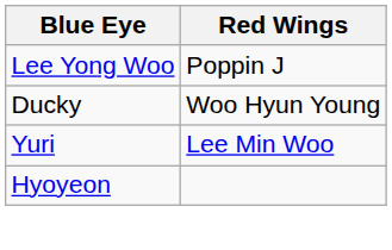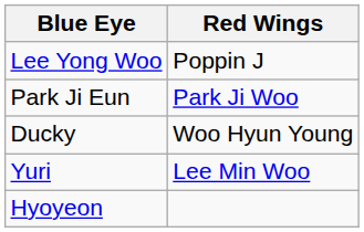+ row: Park Ji Eun | Park Ji Woo
